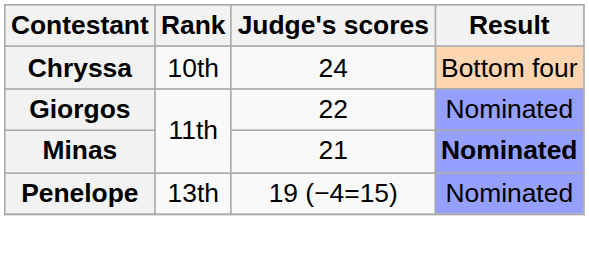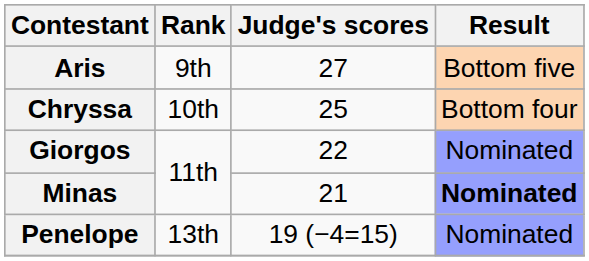+ row: Aris | 9th | 27 | Bottom five
Chryssa | Judge's scores: 24 -> 25
